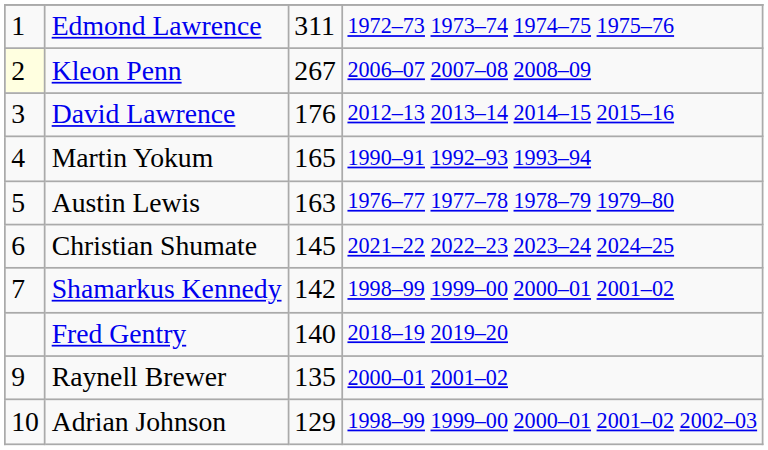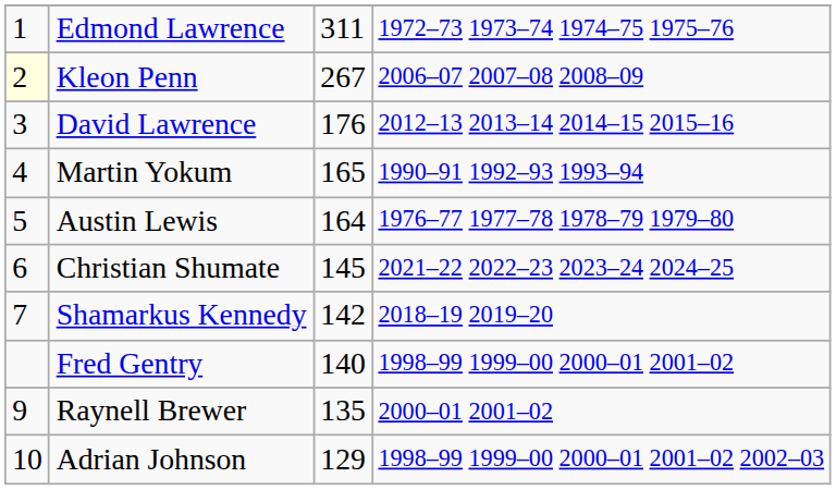Austin Lewis | column 3: 163 -> 164
Shamarkus Kennedy | column 4: 1998–99 1999–00 2000–01 2001–02 -> 2018–19 2019–20
Fred Gentry | column 4: 2018–19 2019–20 -> 1998–99 1999–00 2000–01 2001–02
